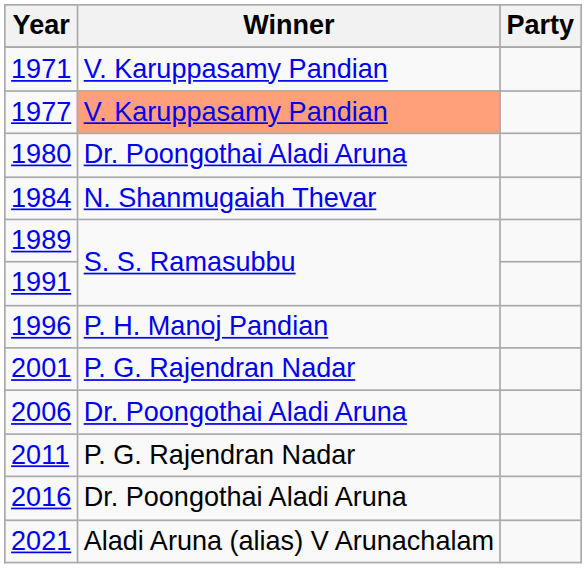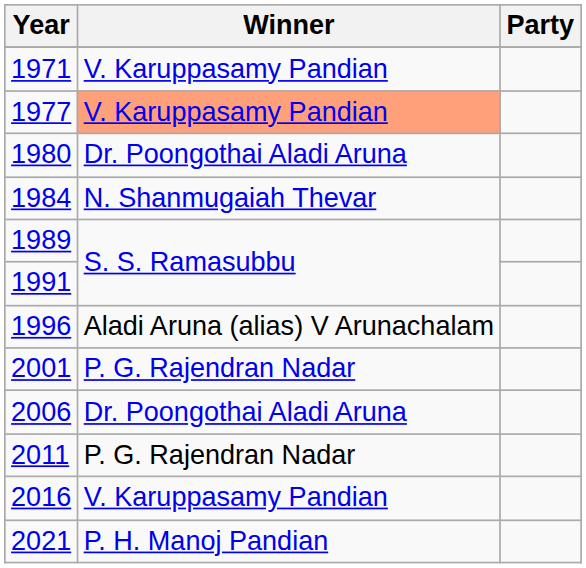1996 | Winner: P. H. Manoj Pandian -> Aladi Aruna (alias) V Arunachalam
2016 | Winner: Dr. Poongothai Aladi Aruna -> V. Karuppasamy Pandian
2021 | Winner: Aladi Aruna (alias) V Arunachalam -> P. H. Manoj Pandian
